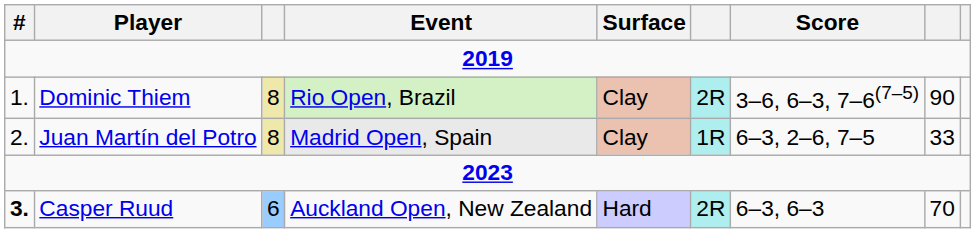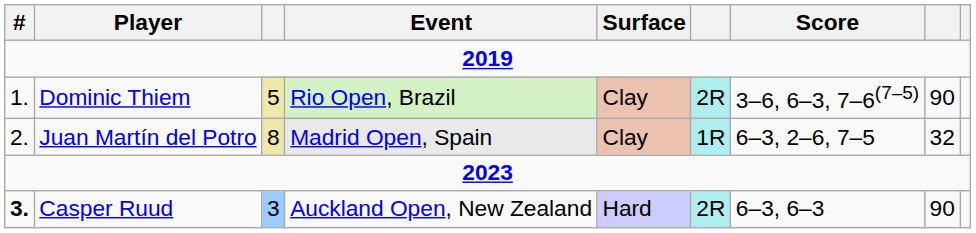Dominic Thiem | column 3: 8 -> 5
Juan Martín del Potro | column 8: 33 -> 32
Casper Ruud | column 3: 6 -> 3
Casper Ruud | column 8: 70 -> 90
